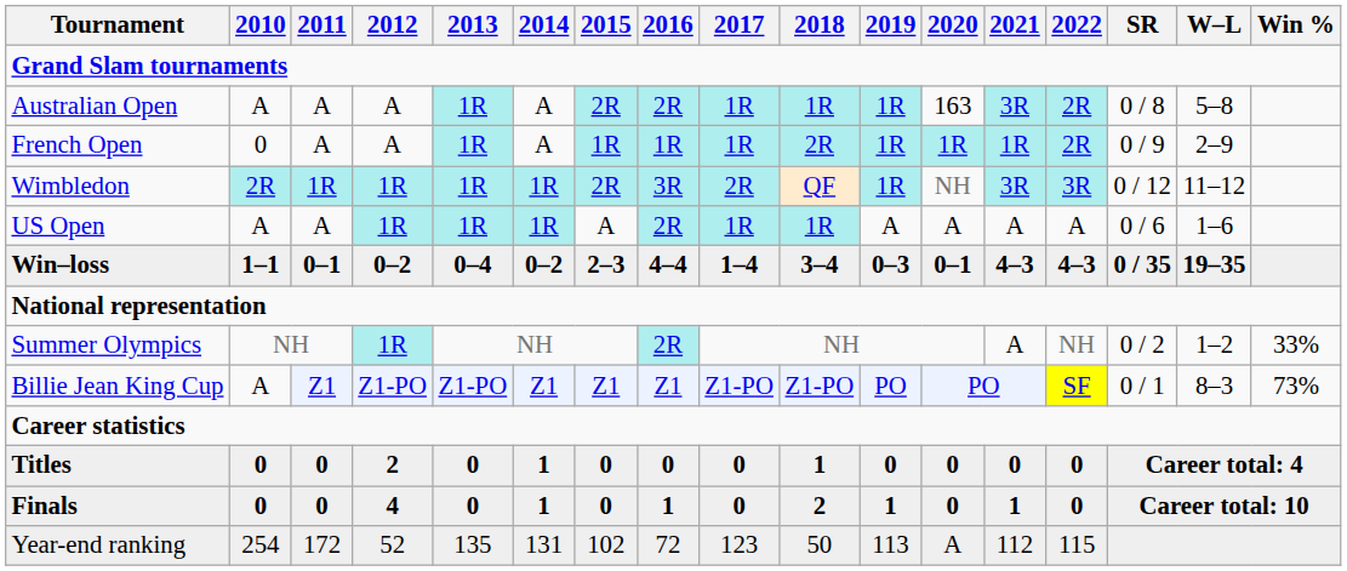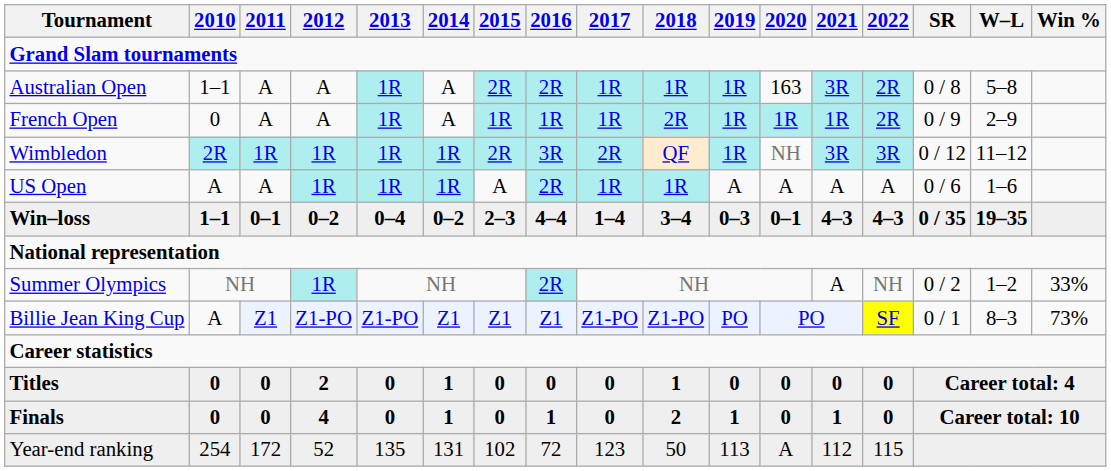Australian Open | 2010: A -> 1–1
